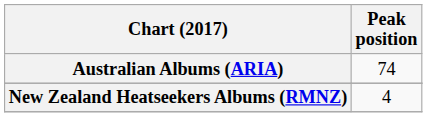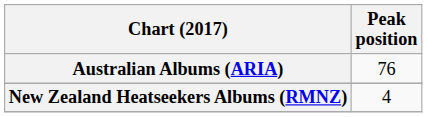Australian Albums (ARIA) | Peak position: 74 -> 76
